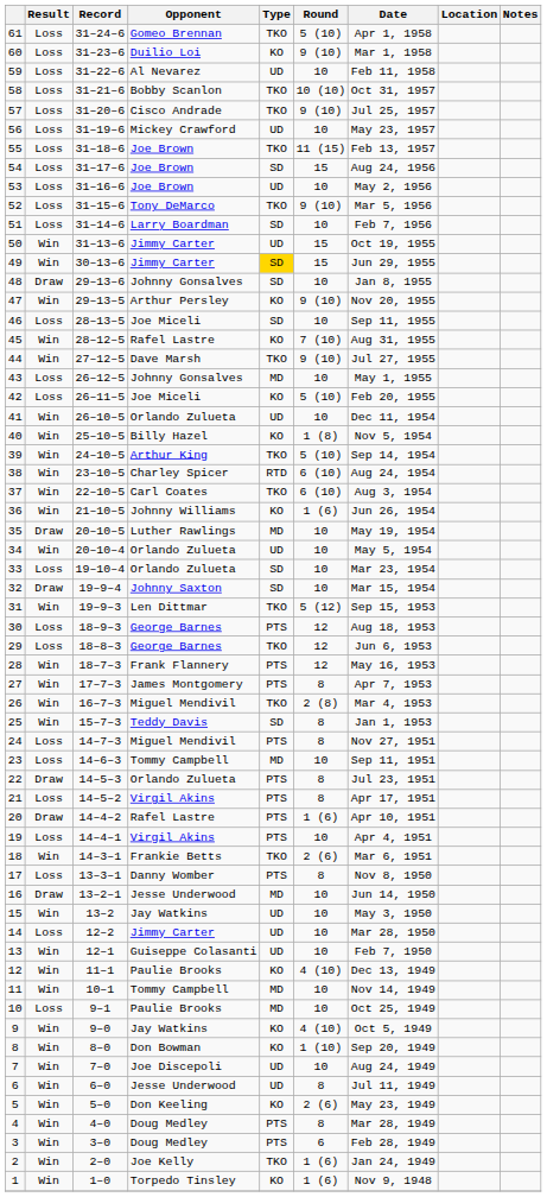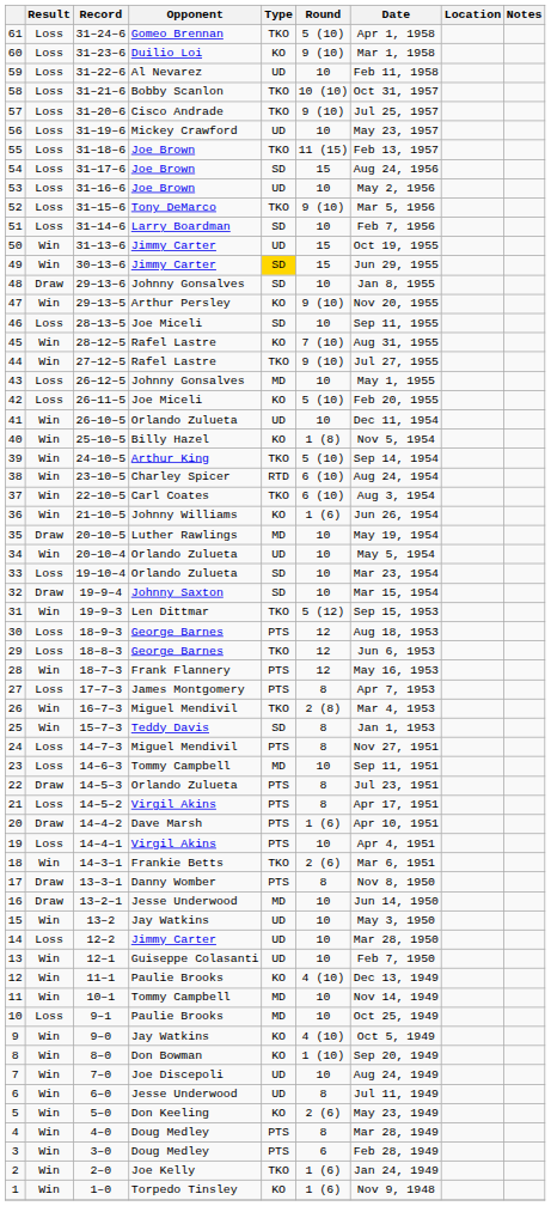44 | Opponent: Dave Marsh -> Rafel Lastre
27 | Result: Win -> Loss
20 | Opponent: Rafel Lastre -> Dave Marsh
17 | Result: Loss -> Draw
